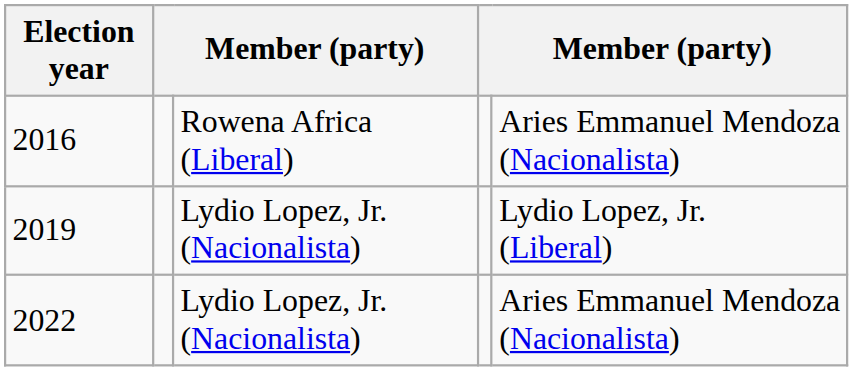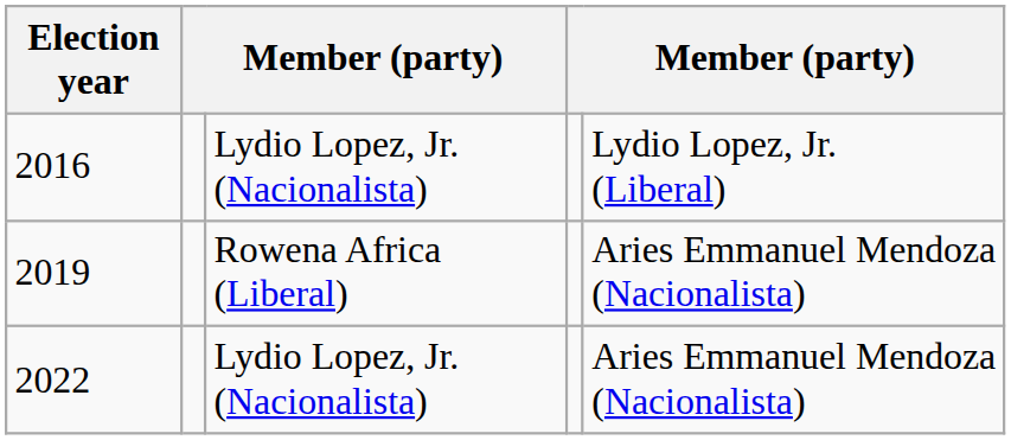2016 | column 3: Rowena Africa (Liberal) -> Lydio Lopez, Jr. (Nacionalista)
2016 | column 5: Aries Emmanuel Mendoza (Nacionalista) -> Lydio Lopez, Jr. (Liberal)
2019 | column 3: Lydio Lopez, Jr. (Nacionalista) -> Rowena Africa (Liberal)
2019 | column 5: Lydio Lopez, Jr. (Liberal) -> Aries Emmanuel Mendoza (Nacionalista)
